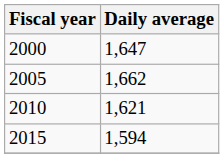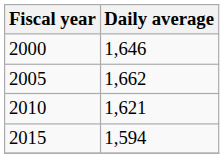2000 | Daily average: 1,647 -> 1,646
